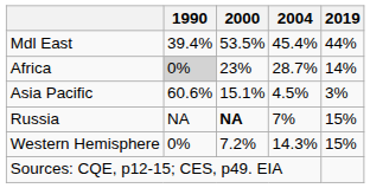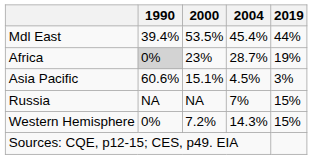Africa | 2019: 14% -> 19%
Russia | 2000: bold -> normal
